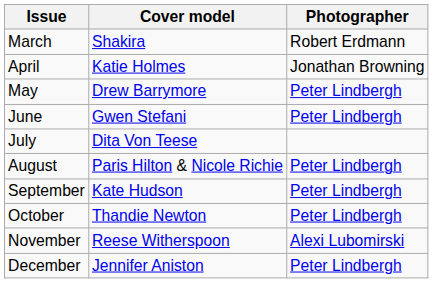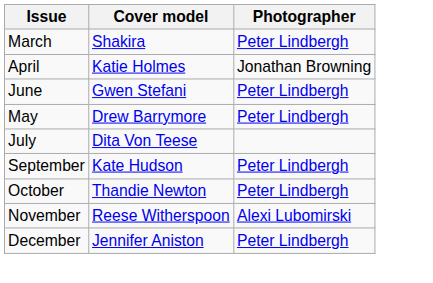March | Photographer: Robert Erdmann -> Peter Lindbergh
rows swapped: May <-> June
- row: August | Paris Hilton & Nicole Richie | Peter Lindbergh
